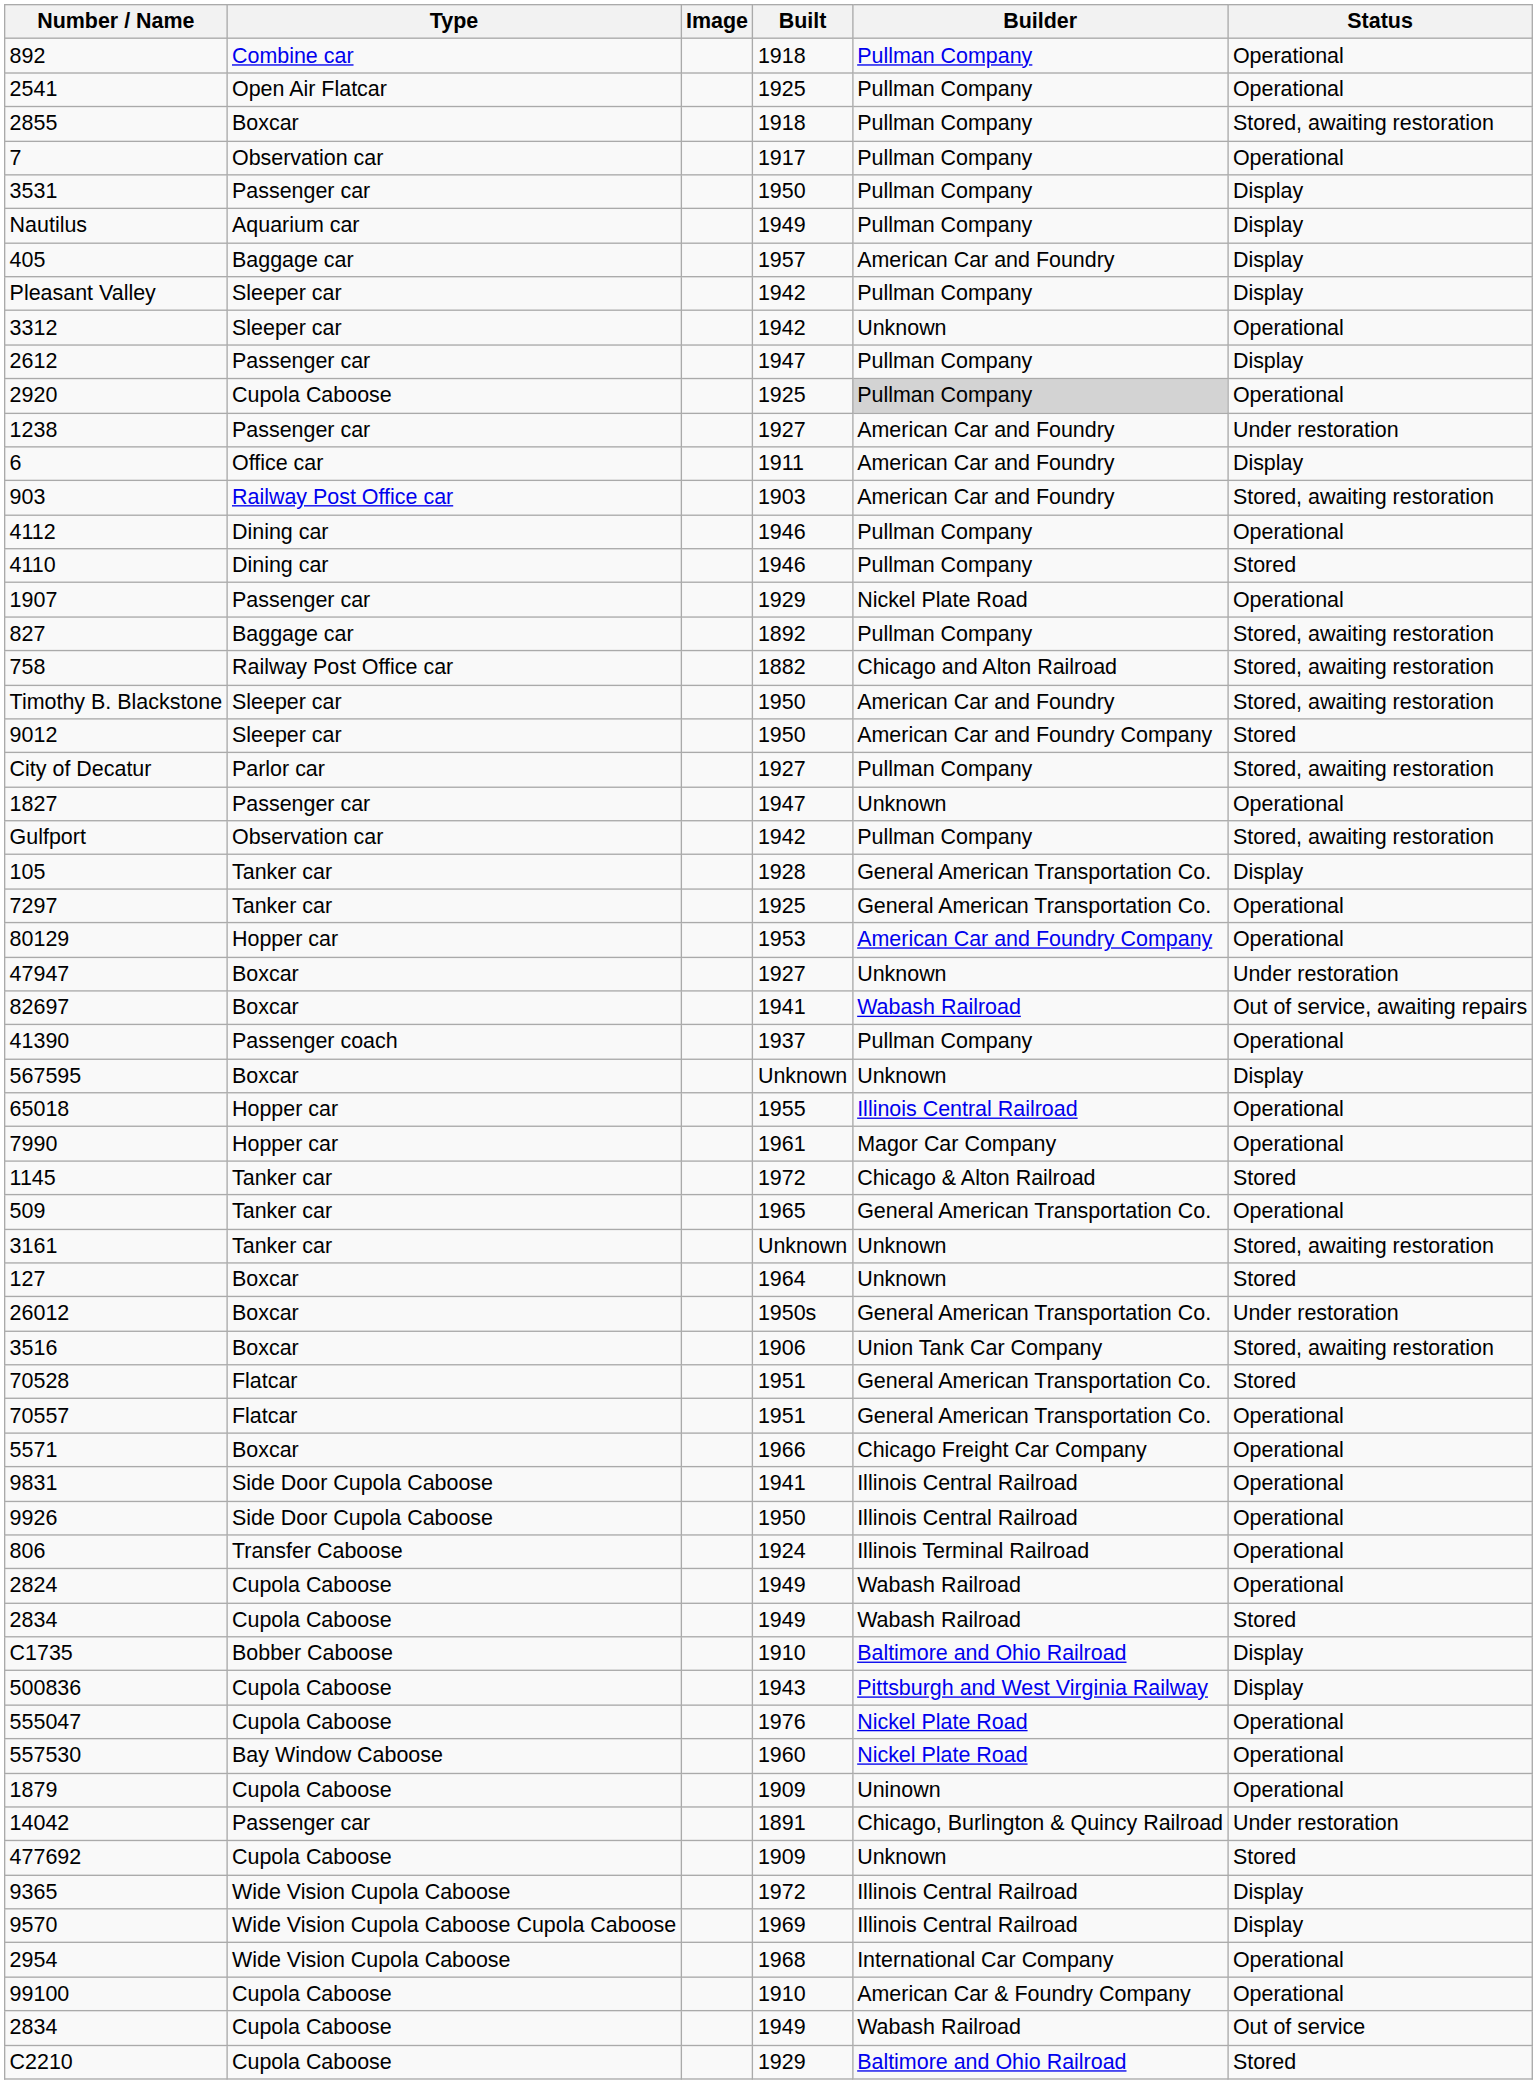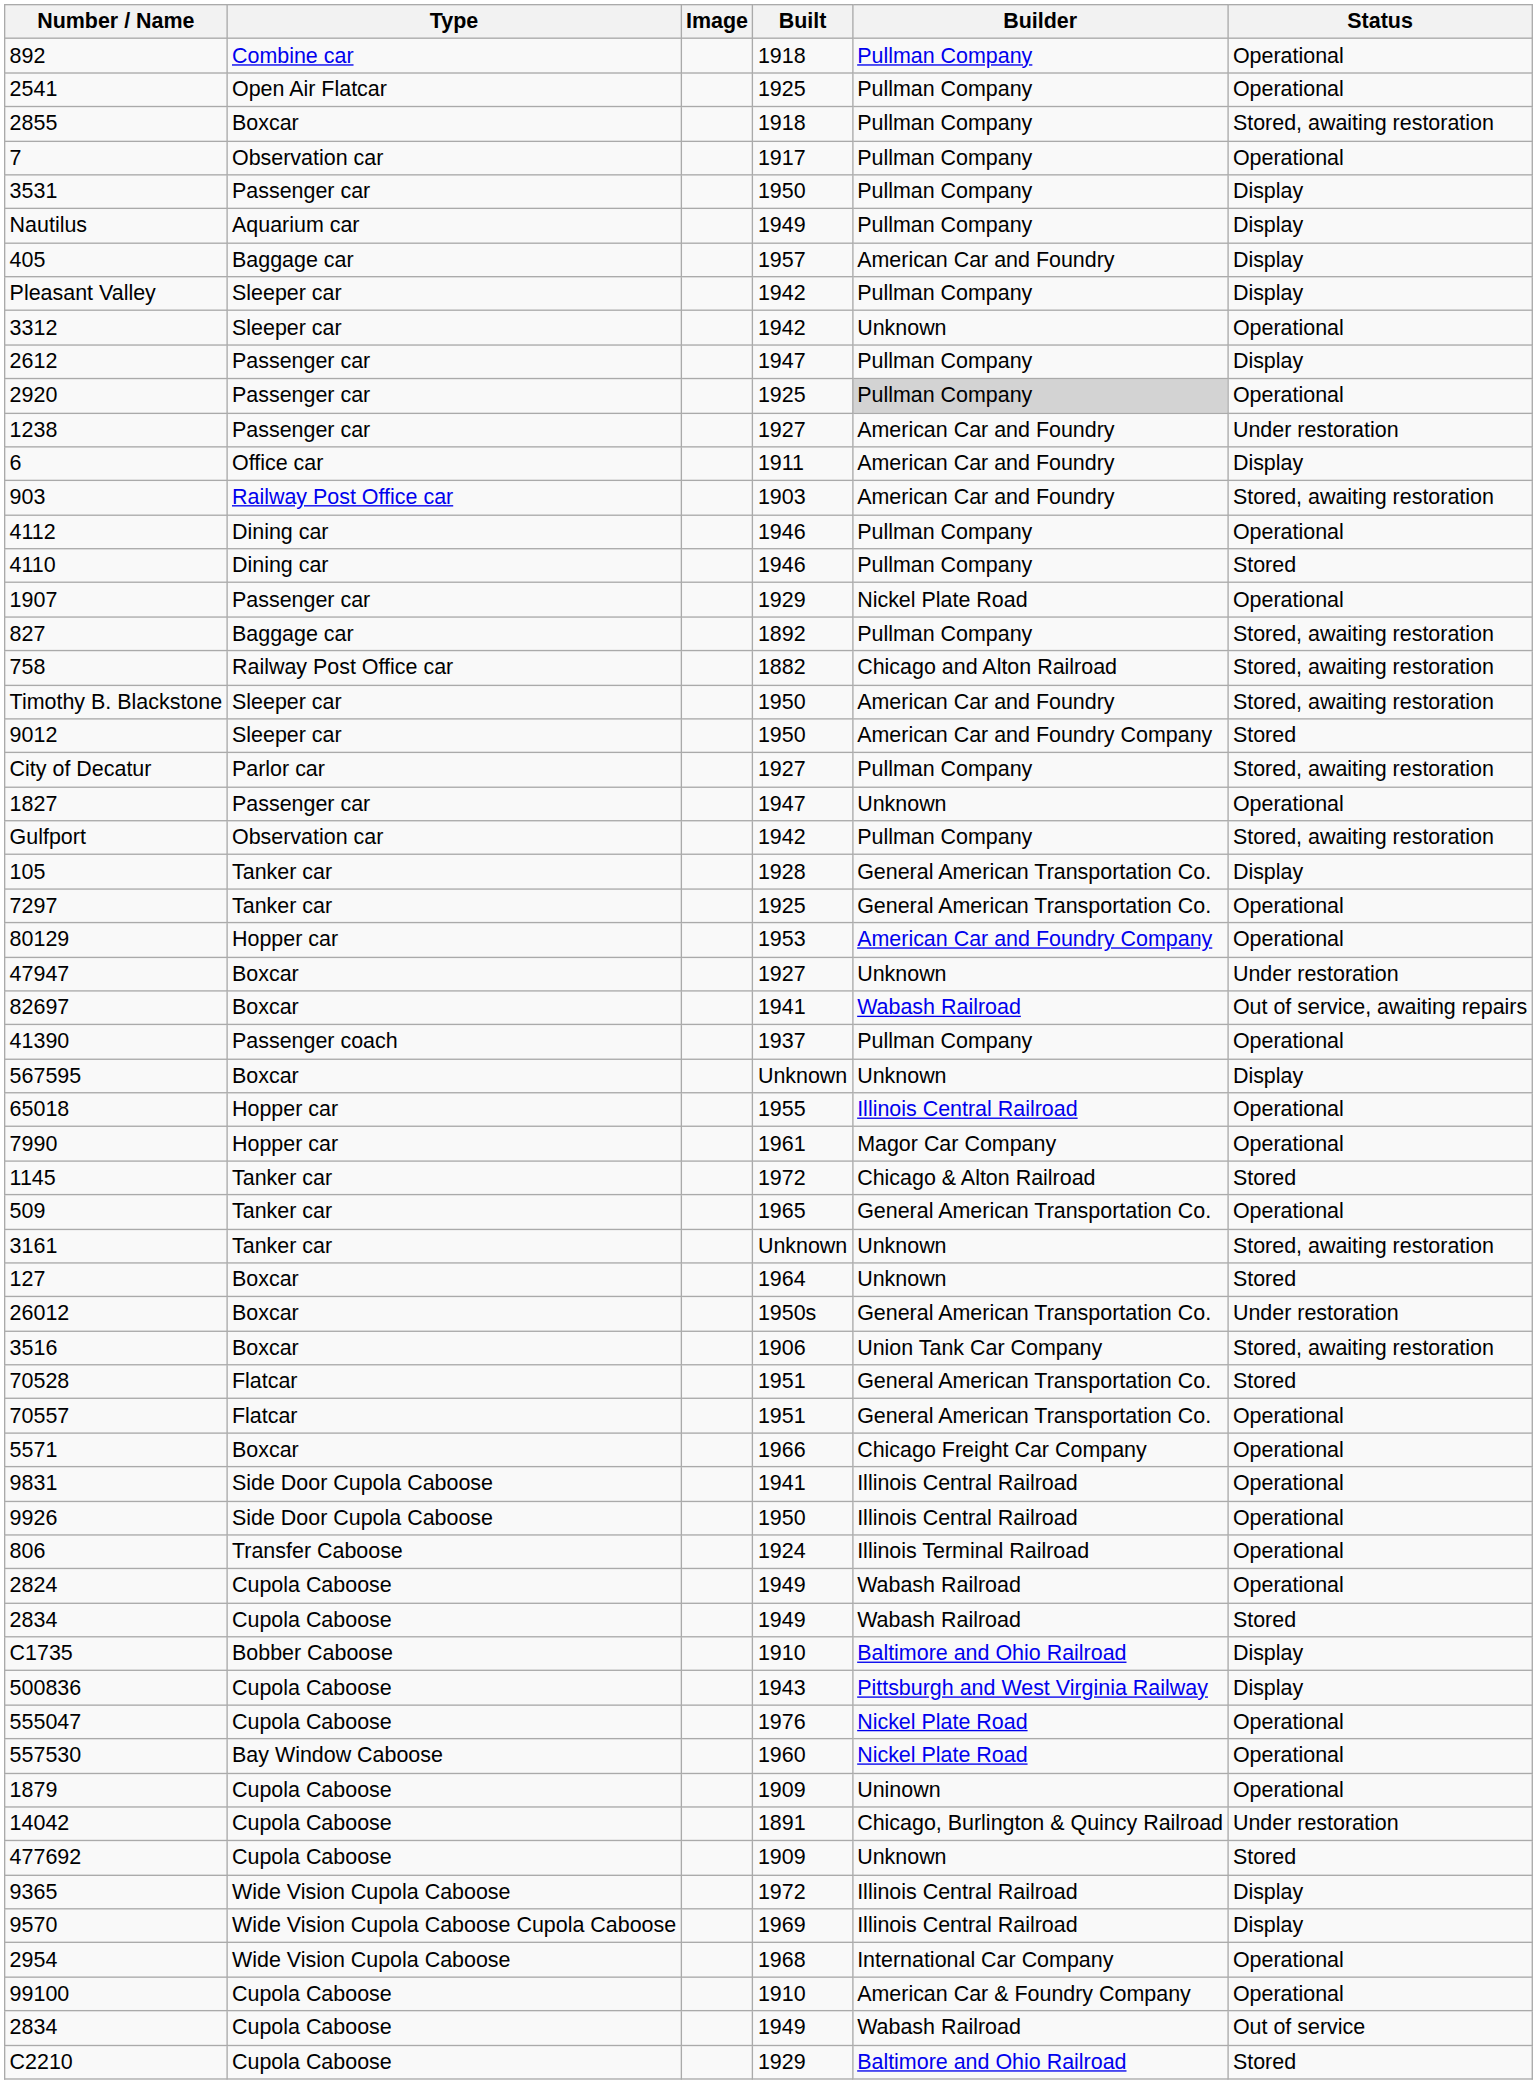2920 | Type: Cupola Caboose -> Passenger car
14042 | Type: Passenger car -> Cupola Caboose
